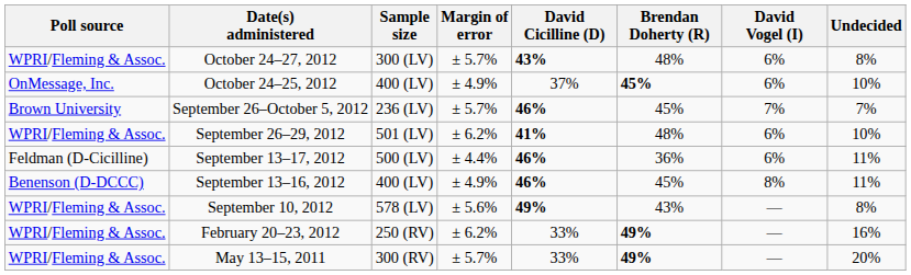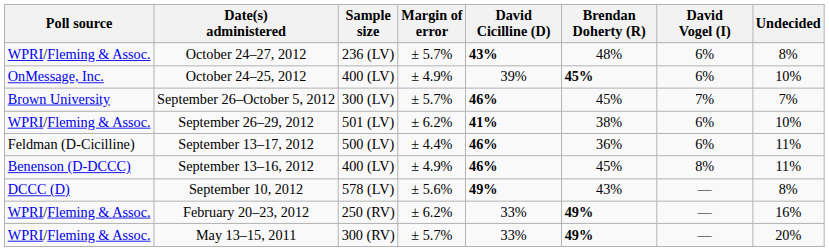October 24–27, 2012 | Sample size: 300 (LV) -> 236 (LV)
October 24–25, 2012 | David Cicilline (D): 37% -> 39%
September 26–October 5, 2012 | Sample size: 236 (LV) -> 300 (LV)
September 26–29, 2012 | Brendan Doherty (R): 48% -> 38%
September 10, 2012 | Poll source: WPRI/Fleming & Assoc. -> DCCC (D)
